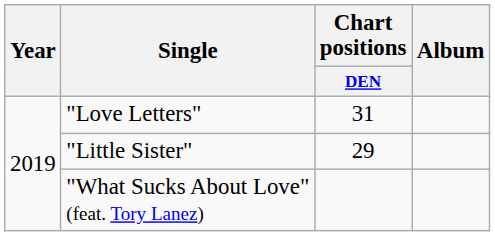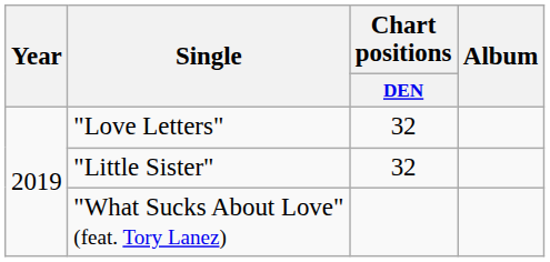"Love Letters" | Chart positions / DEN: 31 -> 32
"Little Sister" | Chart positions / DEN: 29 -> 32
